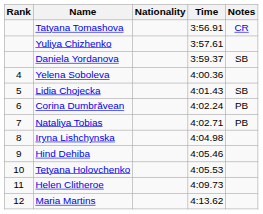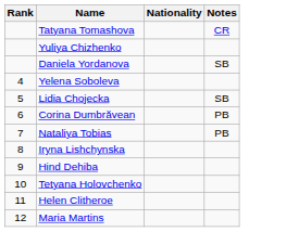- column: Time | 3:56.91 | 3:57.61 | 3:59.37 | 4:00.36 | 4:01.43 | 4:02.24 | 4:02.71 | 4:04.98 | 4:05.46 | 4:05.53 | 4:09.73 | 4:13.62
